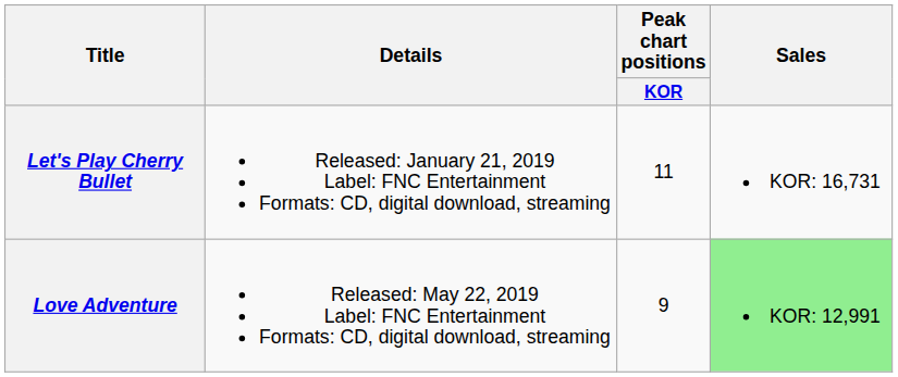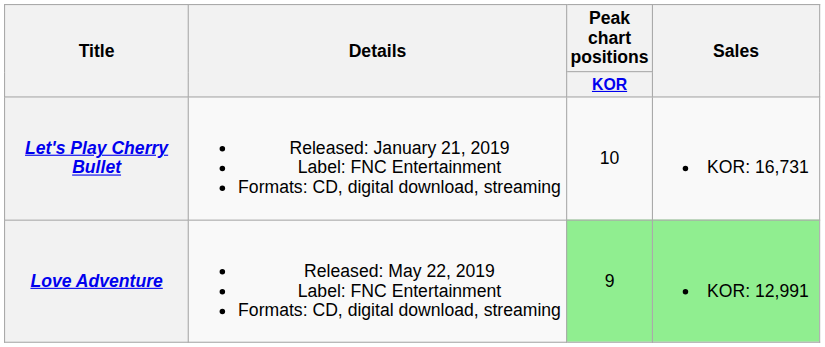Let's Play Cherry Bullet | Peak chart positions / KOR: 11 -> 10
Love Adventure | Peak chart positions / KOR: no background -> lightgreen background
